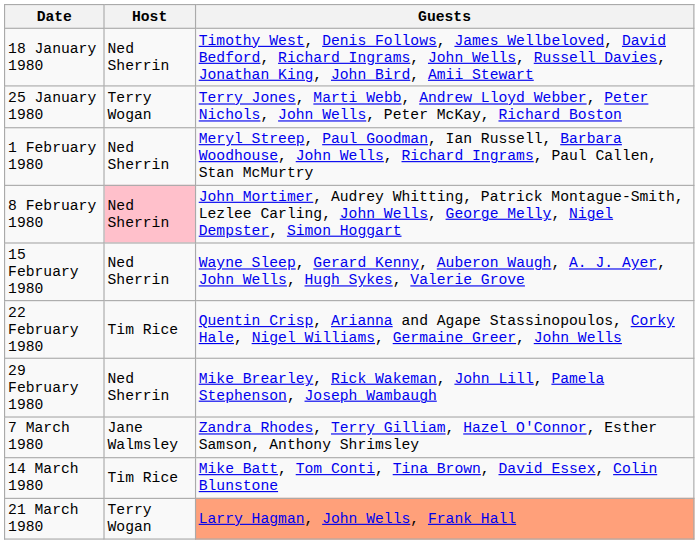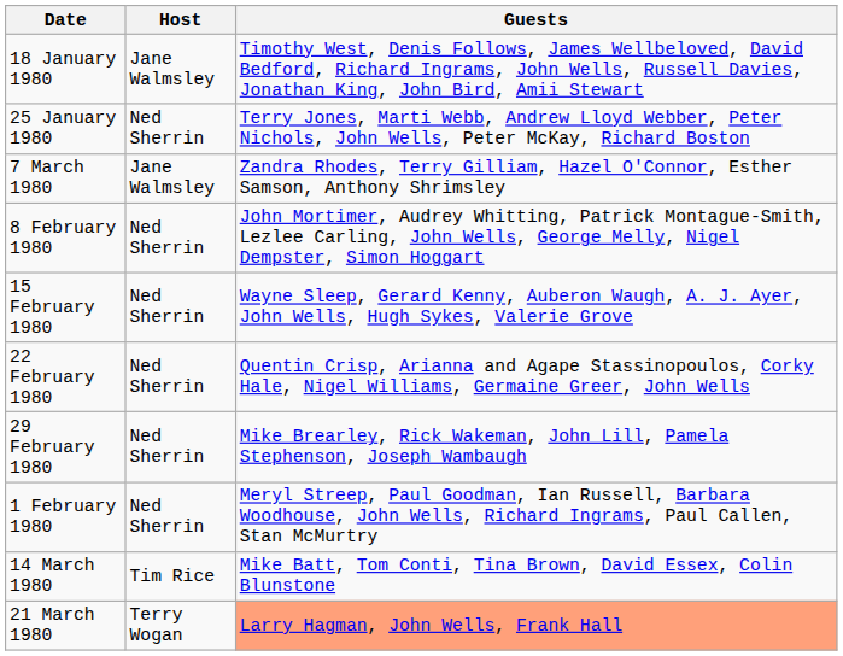18 January 1980 | Host: Ned Sherrin -> Jane Walmsley
25 January 1980 | Host: Terry Wogan -> Ned Sherrin
rows swapped: 1 February 1980 <-> 7 March 1980
8 February 1980 | Host: pink background -> no background
22 February 1980 | Host: Tim Rice -> Ned Sherrin
